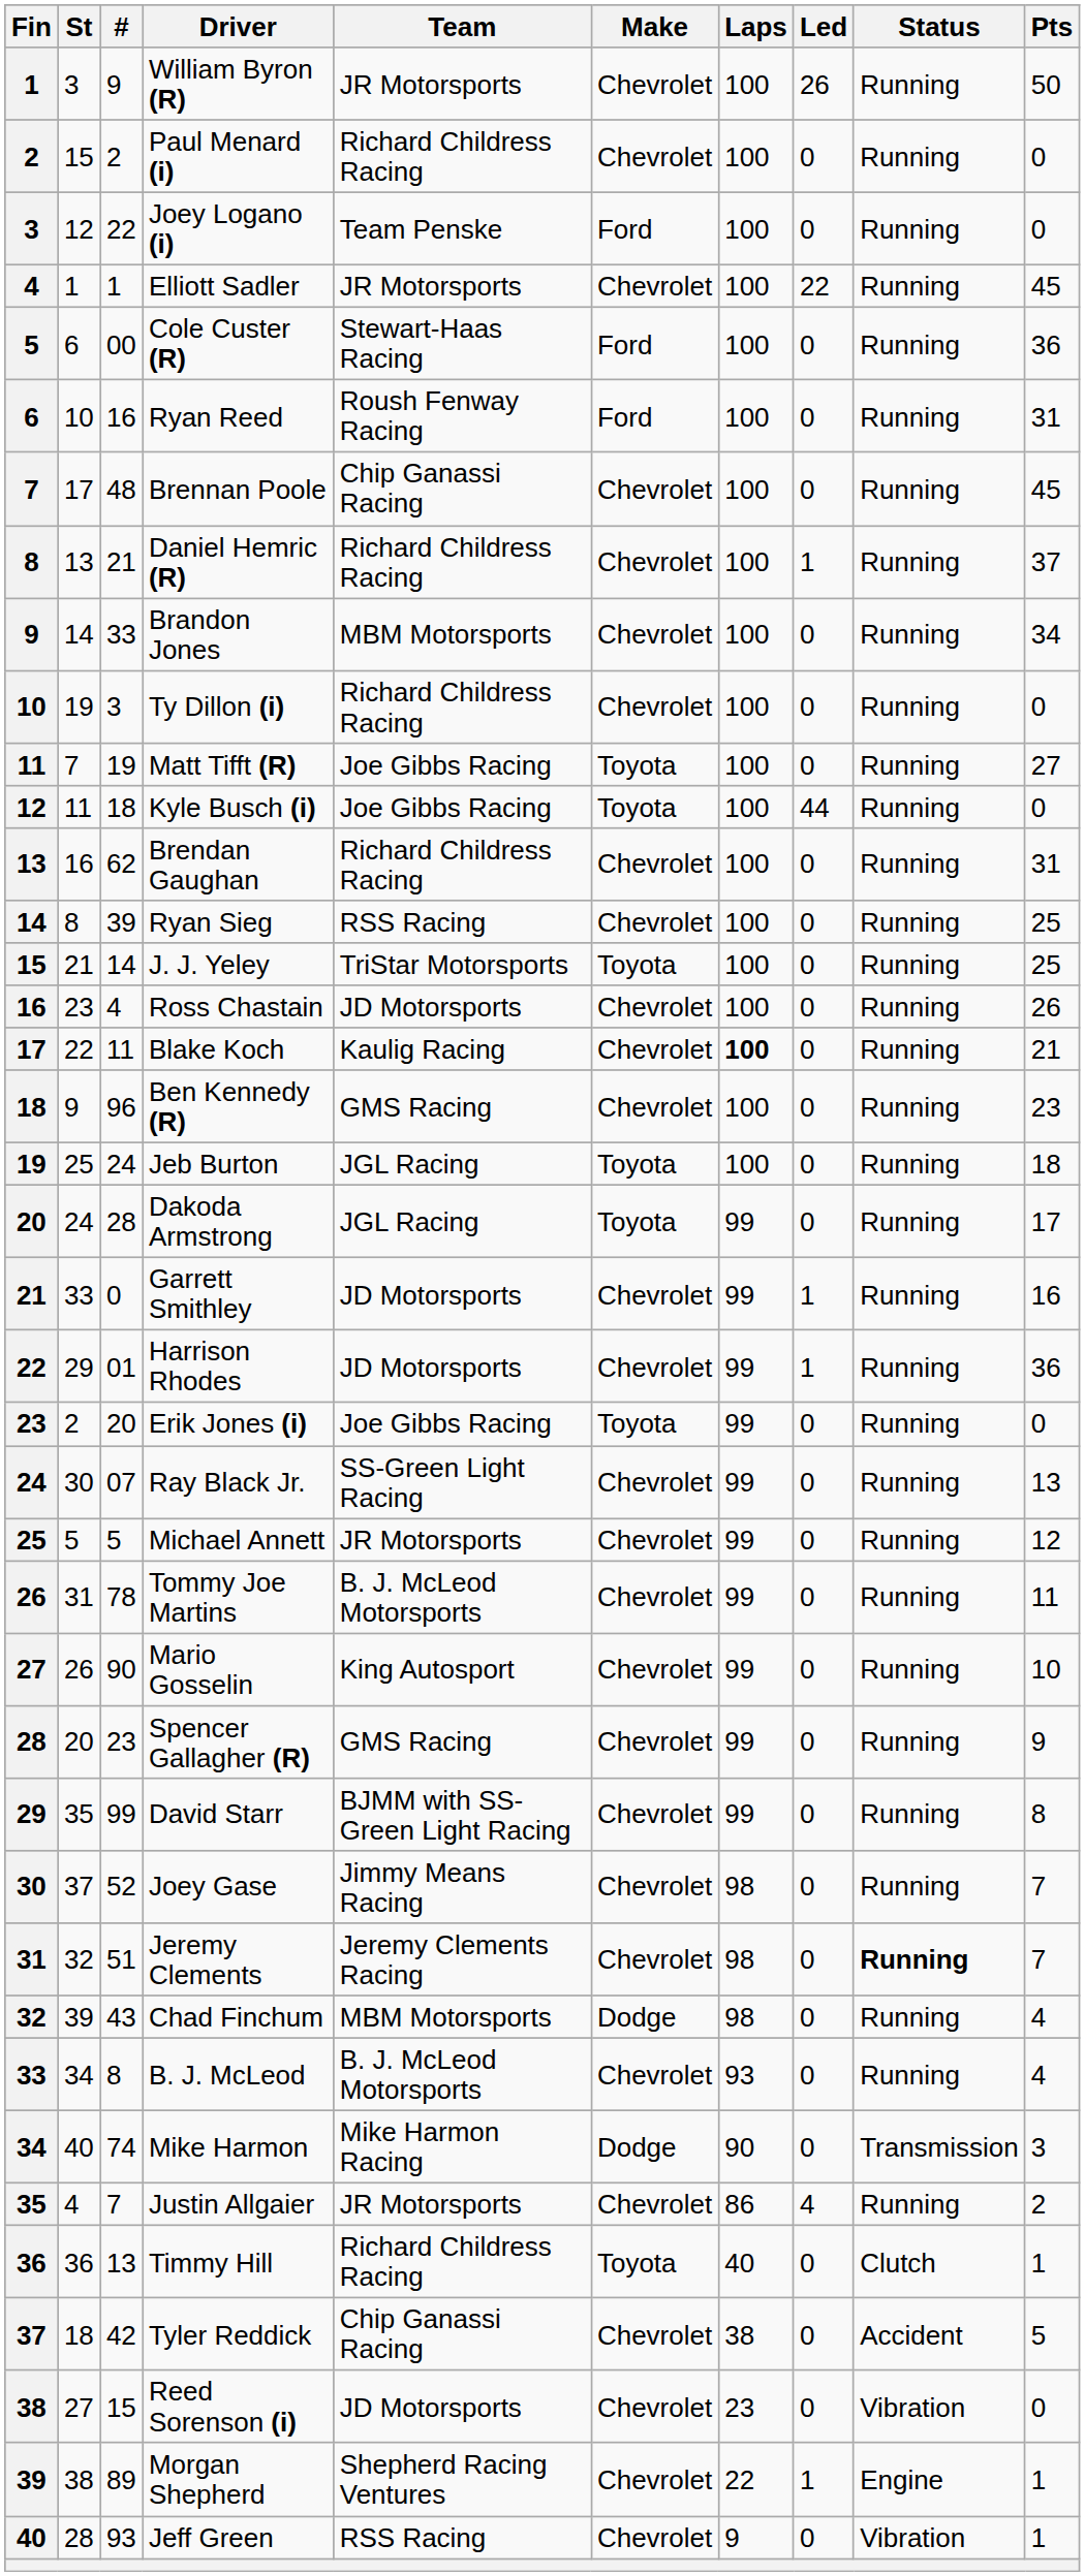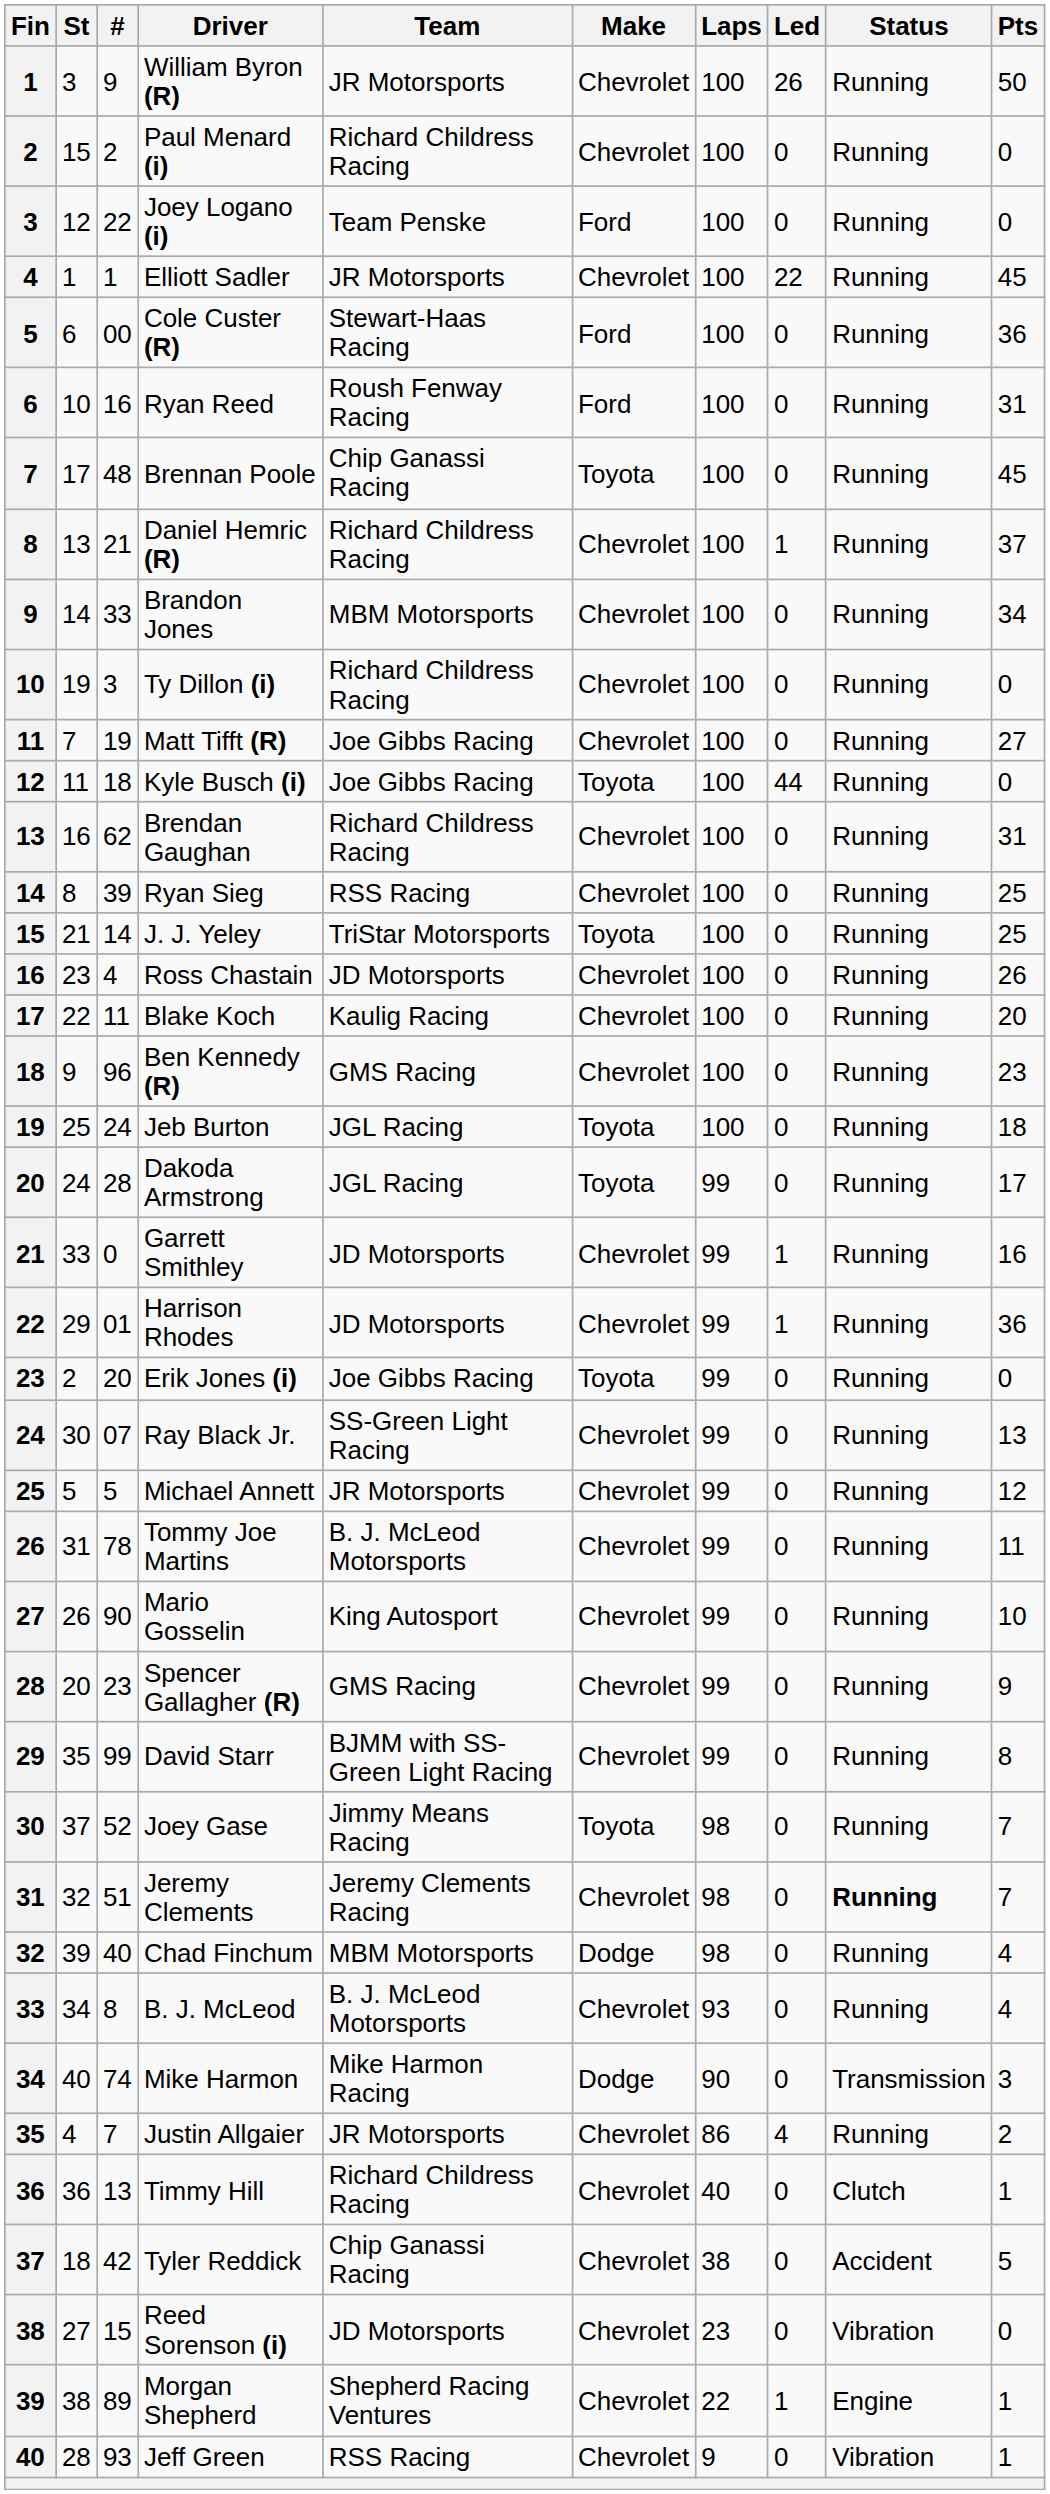Brennan Poole | Make: Chevrolet -> Toyota
Matt Tifft (R) | Make: Toyota -> Chevrolet
Blake Koch | Laps: bold -> normal
Blake Koch | Pts: 21 -> 20
Joey Gase | Make: Chevrolet -> Toyota
Chad Finchum | #: 43 -> 40
Timmy Hill | Make: Toyota -> Chevrolet
